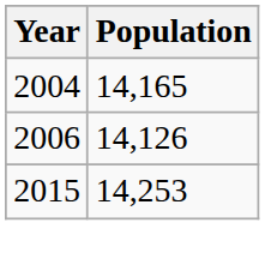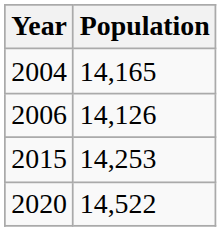+ row: 2020 | 14,522
